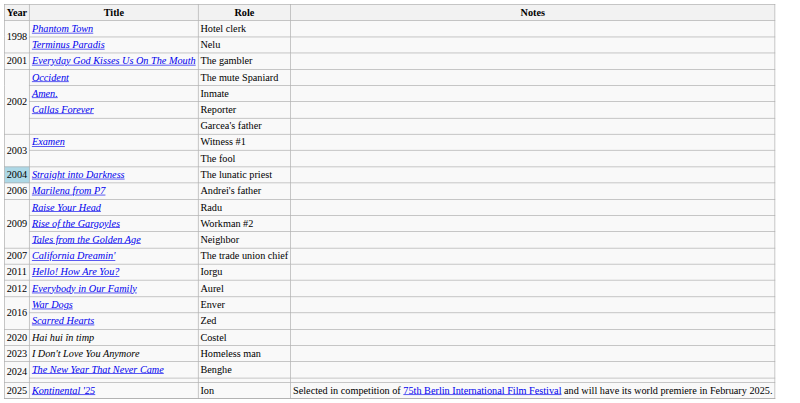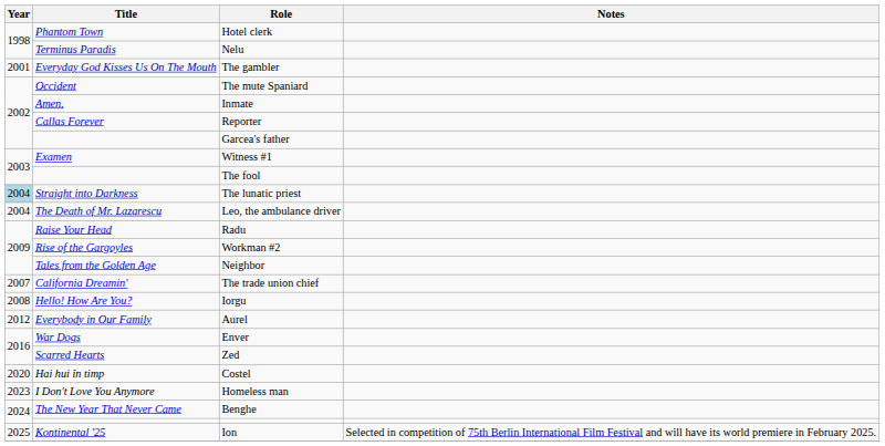+ row: 2004 | The Death of Mr. Lazarescu | Leo, the ambulance driver
- row: 2006 | Marilena from P7 | Andrei's father
Iorgu | Year: 2011 -> 2008
